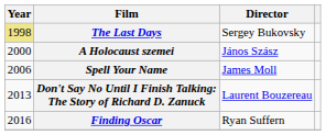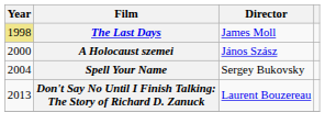The Last Days | Director: Sergey Bukovsky -> James Moll
Spell Your Name | Year: 2006 -> 2004
Spell Your Name | Director: James Moll -> Sergey Bukovsky
- row: 2016 | Finding Oscar | Ryan Suffern
